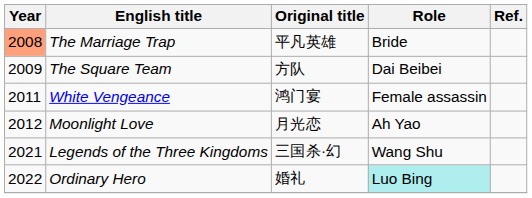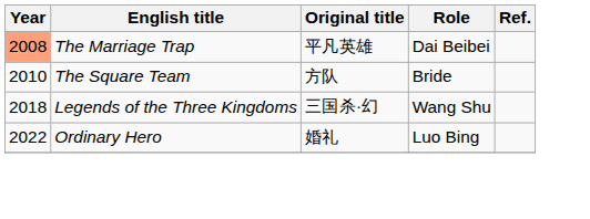The Marriage Trap | Role: Bride -> Dai Beibei
The Square Team | Year: 2009 -> 2010
The Square Team | Role: Dai Beibei -> Bride
- row: 2011 | White Vengeance | 鸿门宴 | Female assassin
- row: 2012 | Moonlight Love | 月光恋 | Ah Yao
Legends of the Three Kingdoms | Year: 2021 -> 2018
Ordinary Hero | Role: paleturquoise background -> no background
